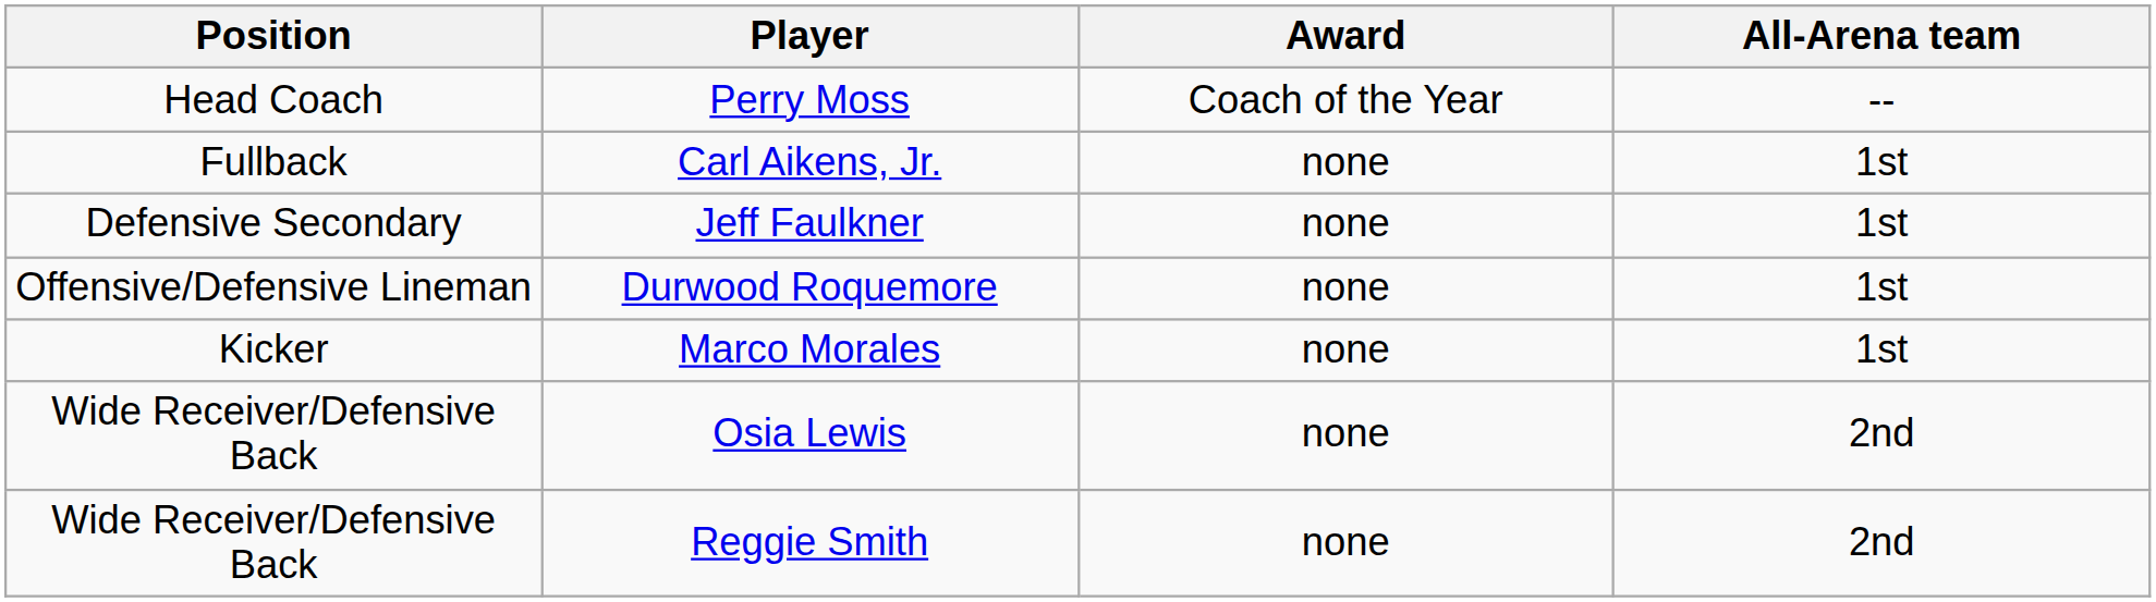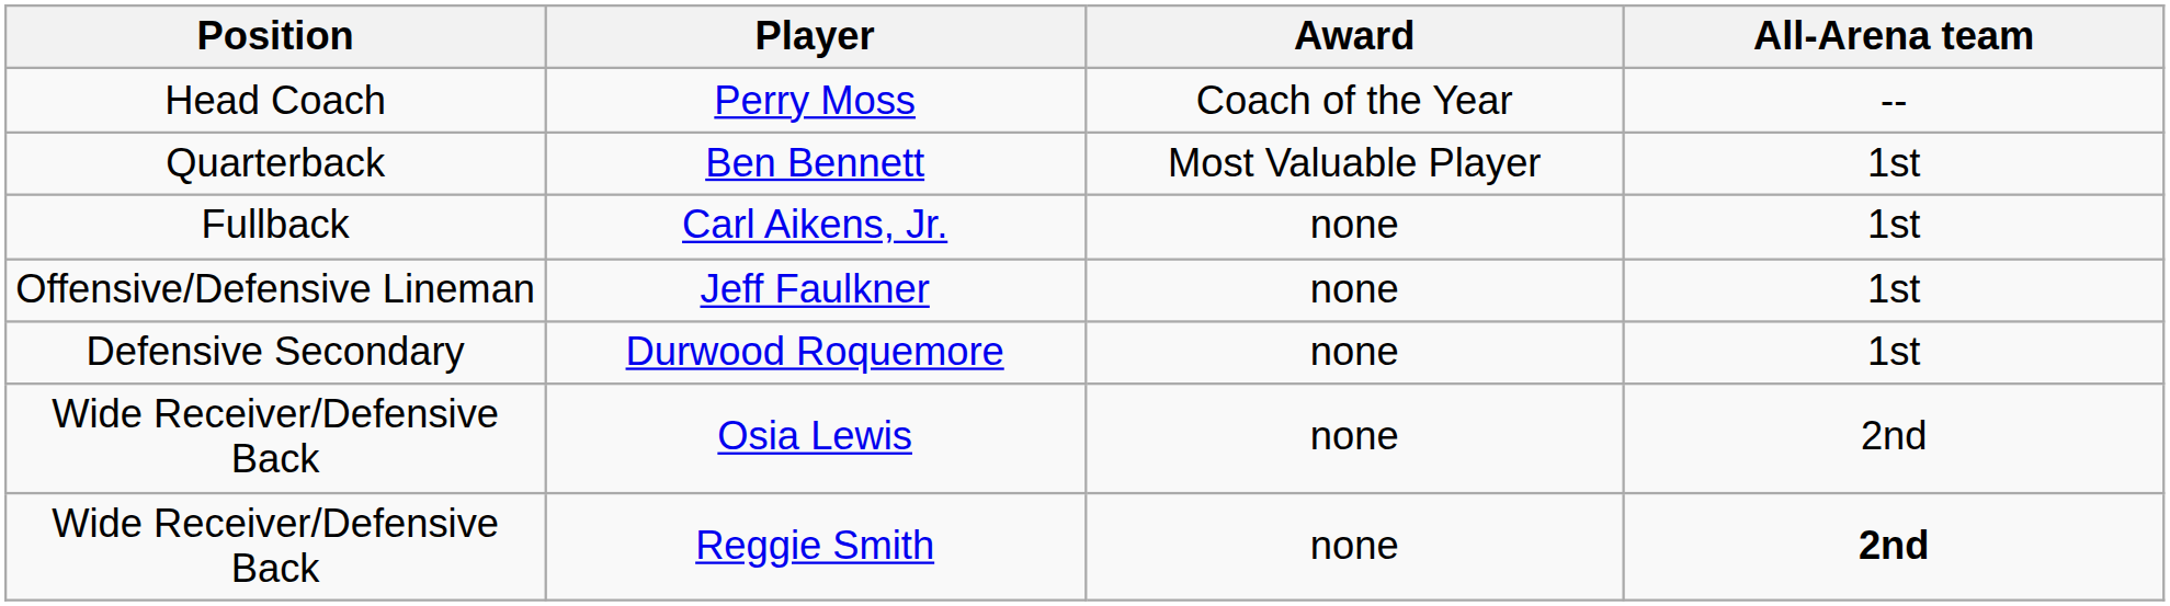+ row: Quarterback | Ben Bennett | Most Valuable Player | 1st
Jeff Faulkner | Position: Defensive Secondary -> Offensive/Defensive Lineman
Durwood Roquemore | Position: Offensive/Defensive Lineman -> Defensive Secondary
- row: Kicker | Marco Morales | none | 1st
Reggie Smith | All-Arena team: normal -> bold
